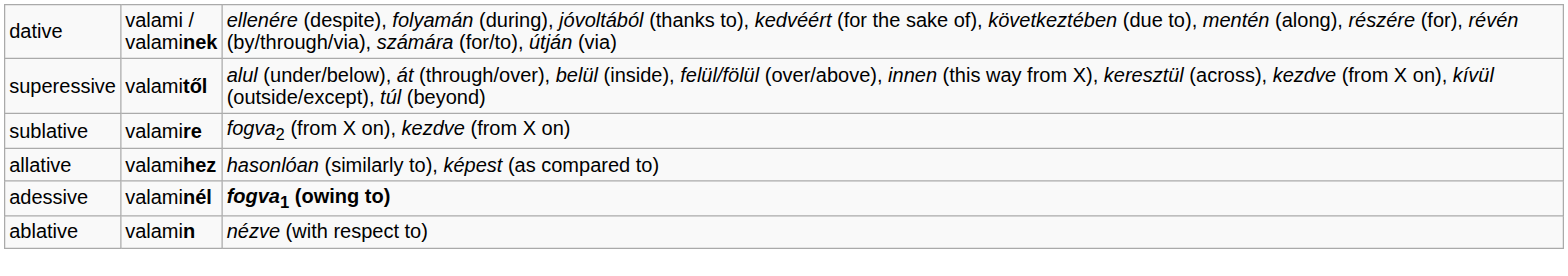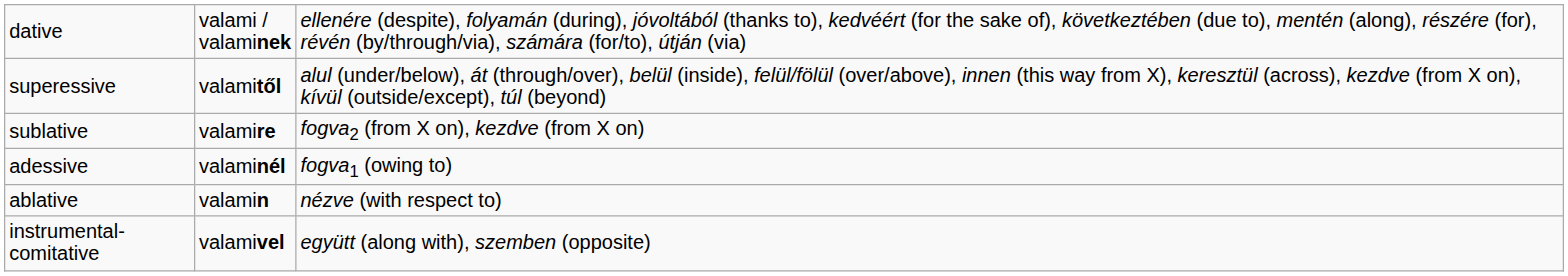- row: allative | valamihez | hasonlóan (similarly to), képest (as compared to)
adessive | column 3: bold -> normal
+ row: instrumental-comitative | valamivel | együtt (along with), szemben (opposite)
